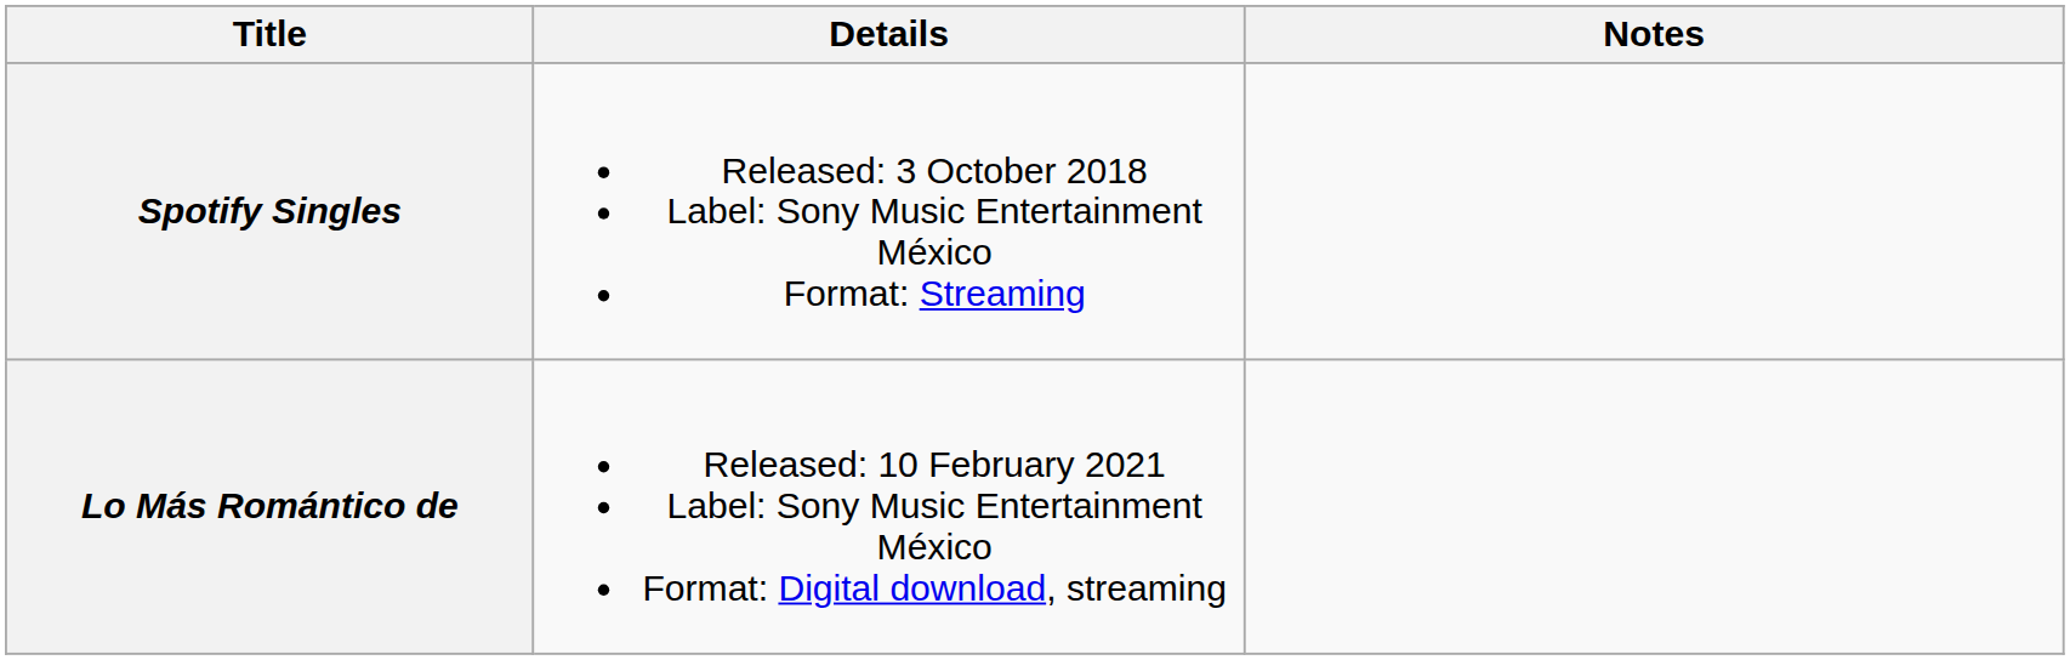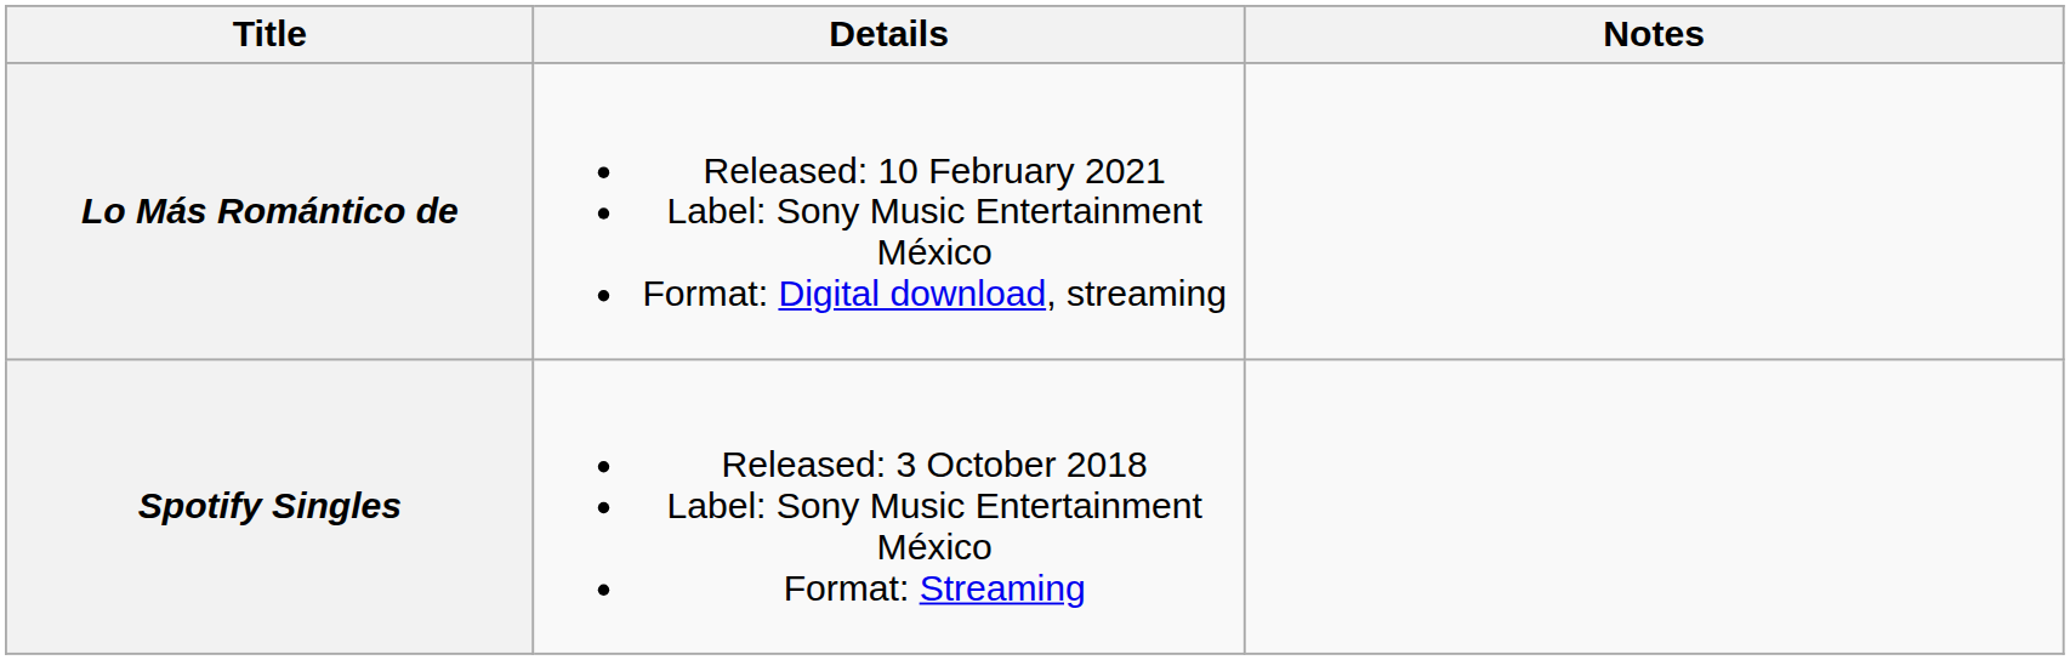rows swapped: Spotify Singles <-> Lo Más Romántico de
